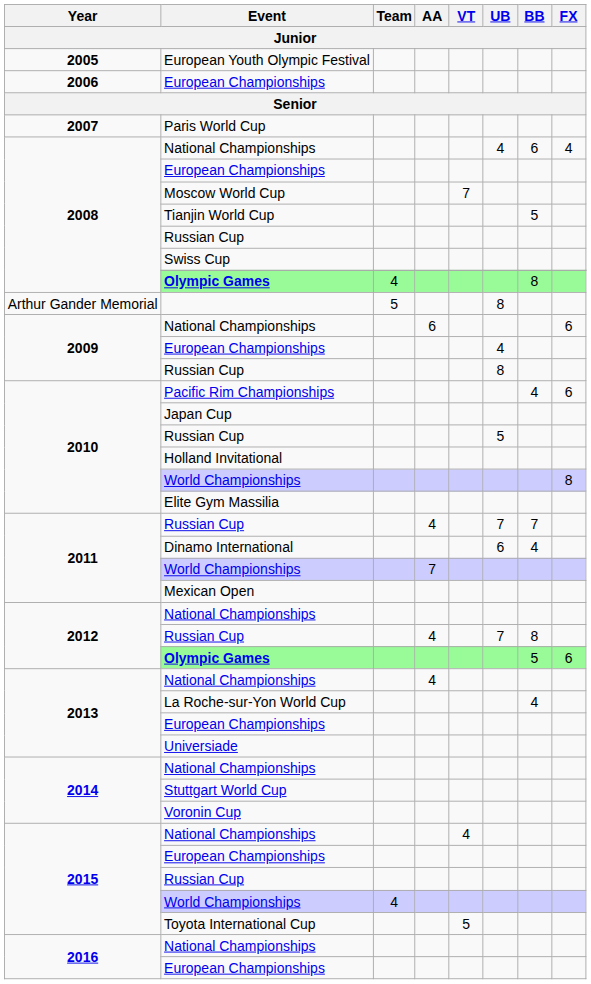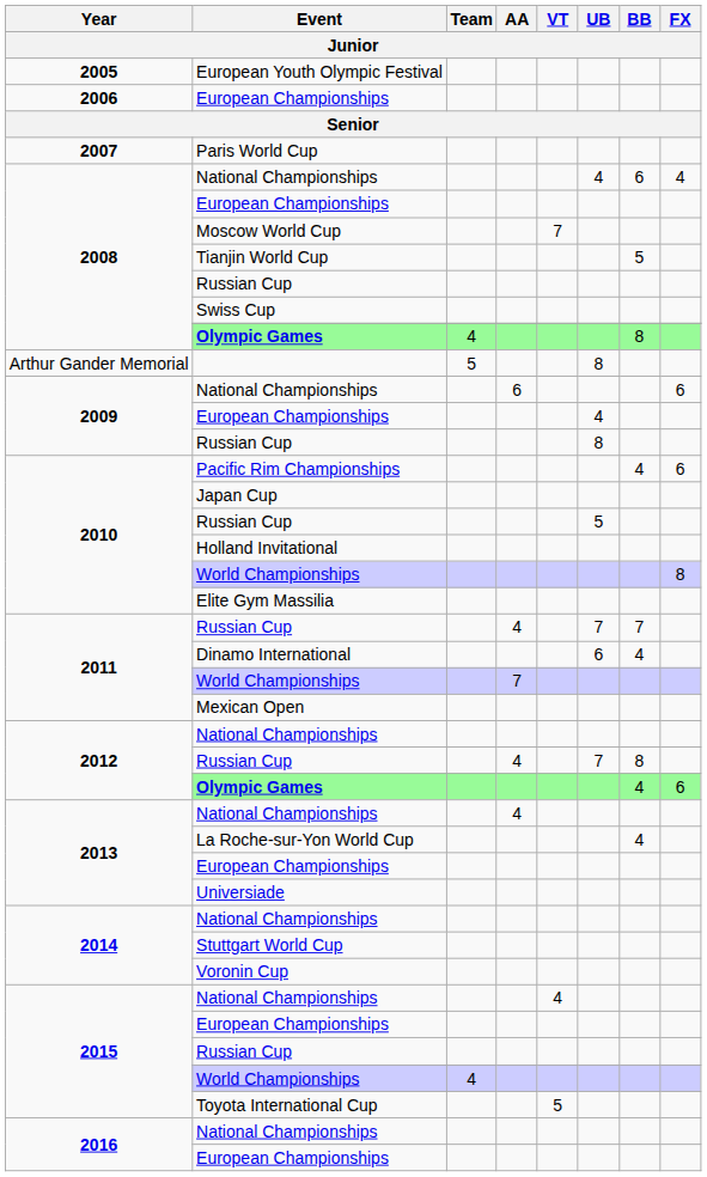2012 / Olympic Games | BB: 5 -> 4
